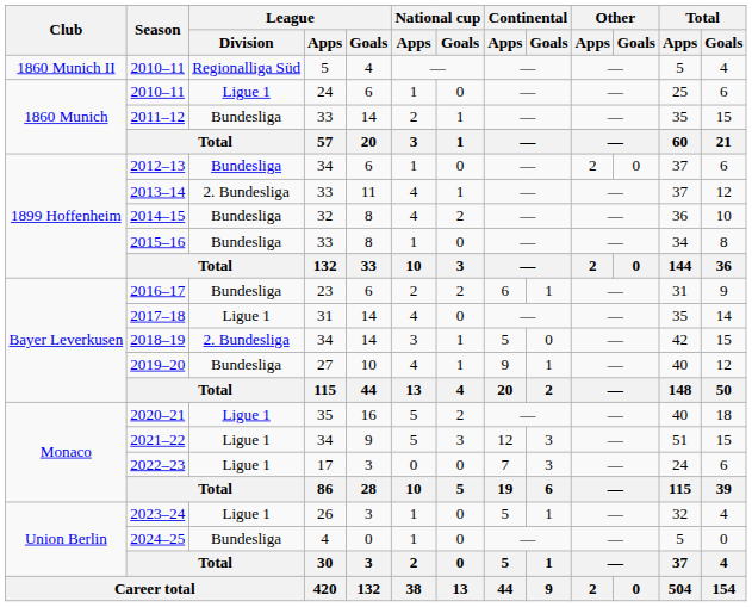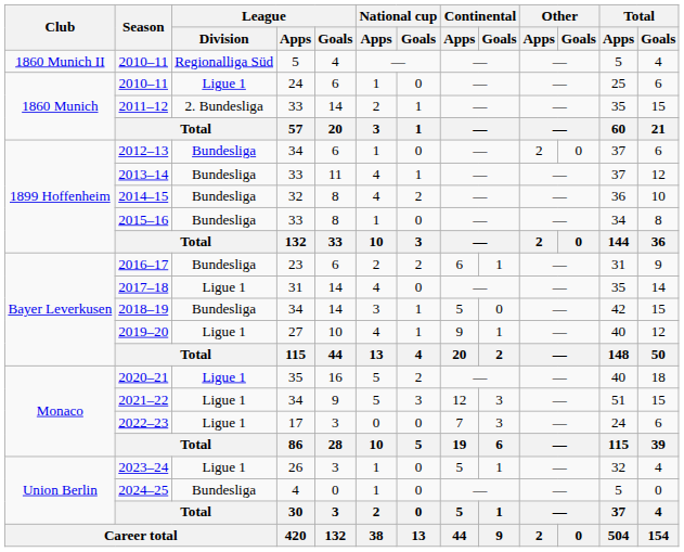2011–12 | League / Division: Bundesliga -> 2. Bundesliga
2013–14 | League / Division: 2. Bundesliga -> Bundesliga
2018–19 | League / Division: 2. Bundesliga -> Bundesliga
2019–20 | League / Division: Bundesliga -> Ligue 1
